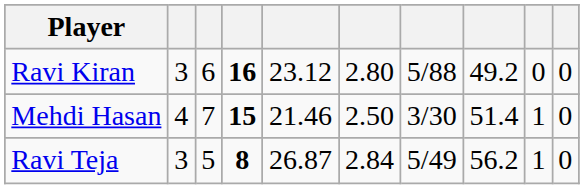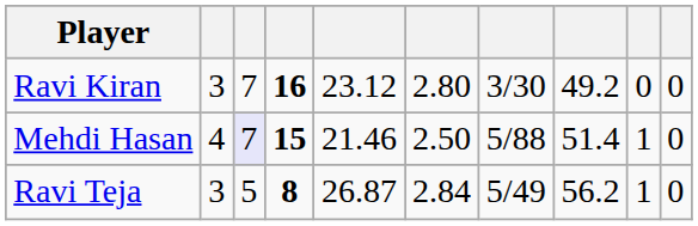Ravi Kiran | column 3: 6 -> 7
Ravi Kiran | column 7: 5/88 -> 3/30
Mehdi Hasan | column 3: no background -> lavender background
Mehdi Hasan | column 7: 3/30 -> 5/88
